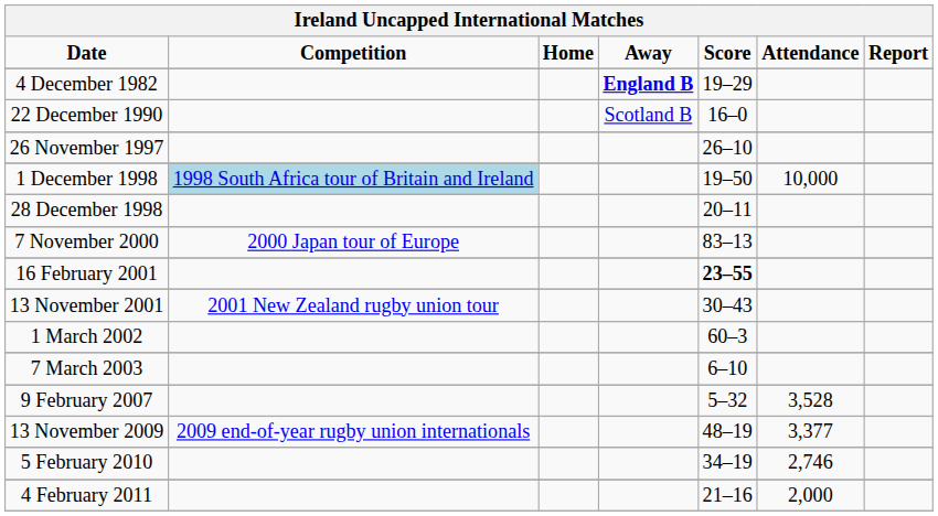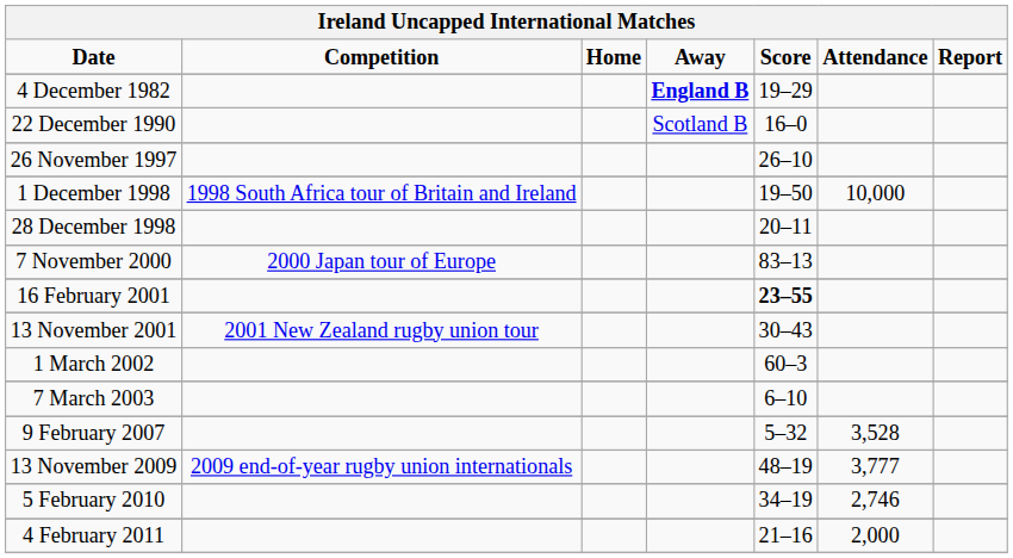1 December 1998 | Competition: lightblue background -> no background
13 November 2009 | Attendance: 3,377 -> 3,777
